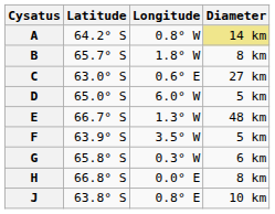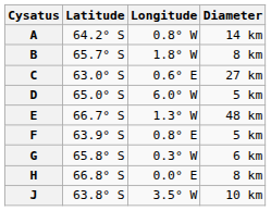A | Diameter: khaki background -> no background
F | Longitude: 3.5° W -> 0.8° E
J | Longitude: 0.8° E -> 3.5° W
